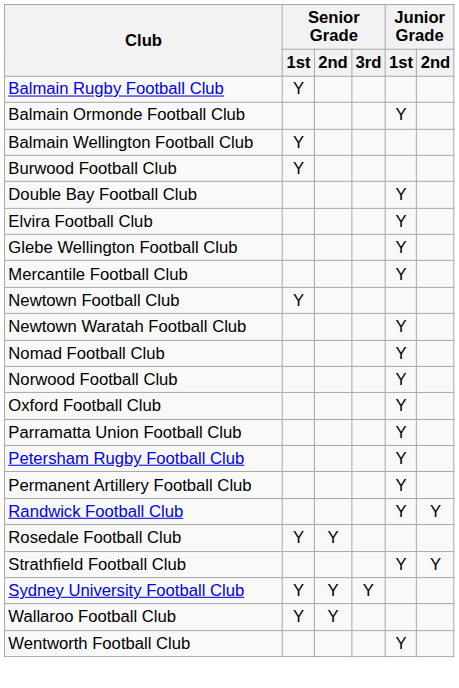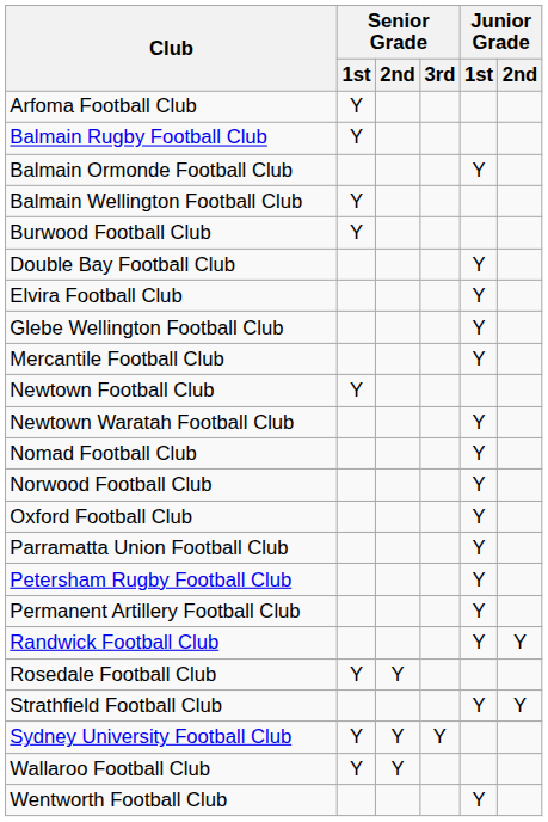+ row: Arfoma Football Club | Y
